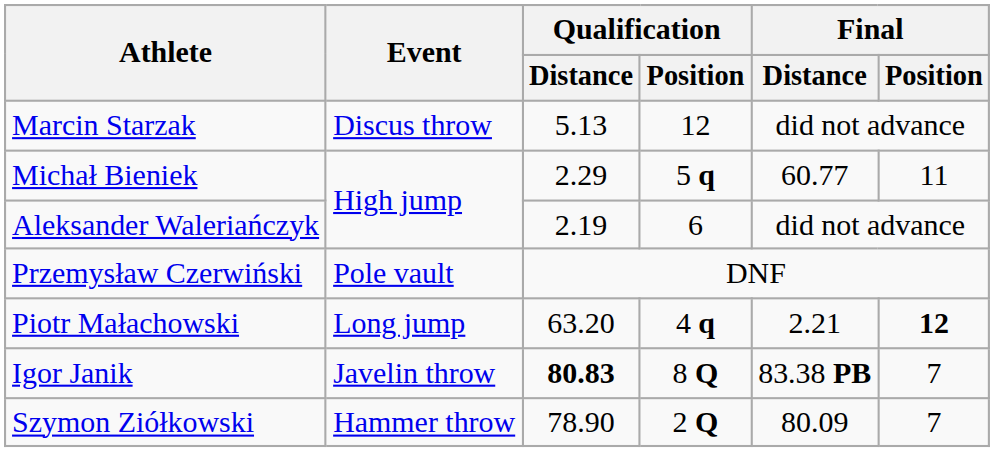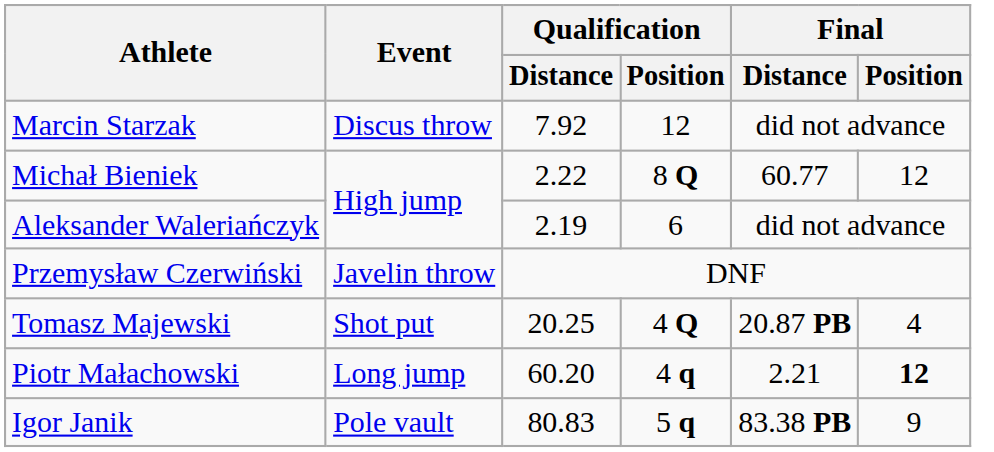Marcin Starzak | Qualification / Distance: 5.13 -> 7.92
Michał Bieniek | Qualification / Distance: 2.29 -> 2.22
Michał Bieniek | Qualification / Position: 5 q -> 8 Q
Michał Bieniek | Final / Position: 11 -> 12
Przemysław Czerwiński | Event: Pole vault -> Javelin throw
+ row: Tomasz Majewski | Shot put | 20.25 | 4 Q | 20.87 PB | 4
Piotr Małachowski | Qualification / Distance: 63.20 -> 60.20
Igor Janik | Event: Javelin throw -> Pole vault
Igor Janik | Qualification / Distance: bold -> normal
Igor Janik | Qualification / Position: 8 Q -> 5 q
Igor Janik | Final / Position: 7 -> 9
- row: Szymon Ziółkowski | Hammer throw | 78.90 | 2 Q | 80.09 | 7
